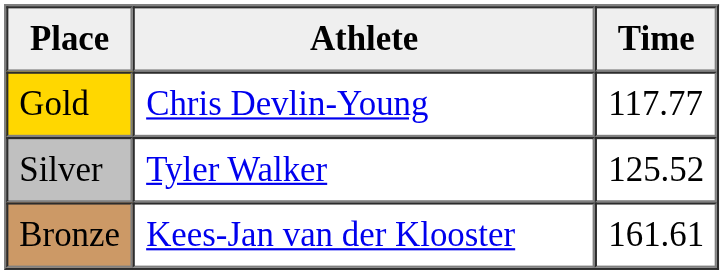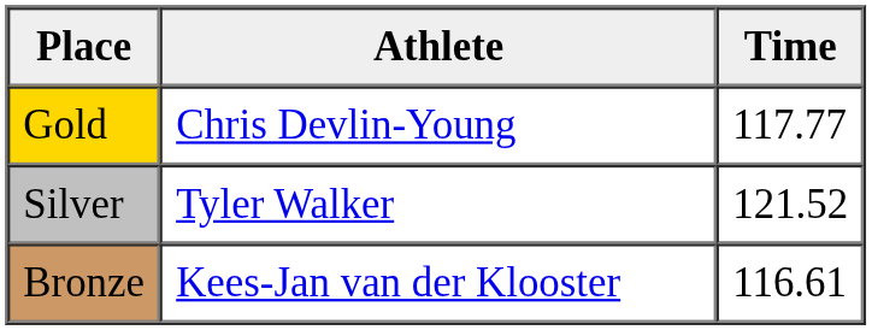Silver | Time: 125.52 -> 121.52
Bronze | Time: 161.61 -> 116.61
